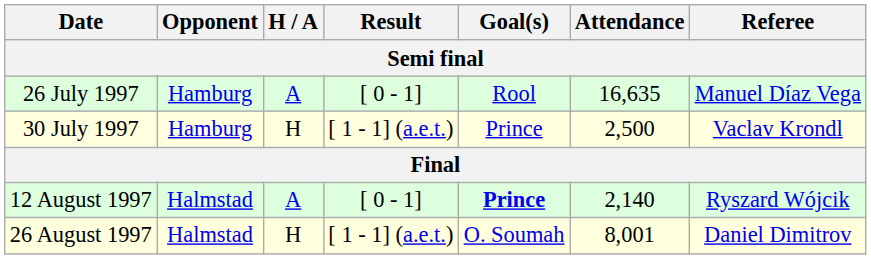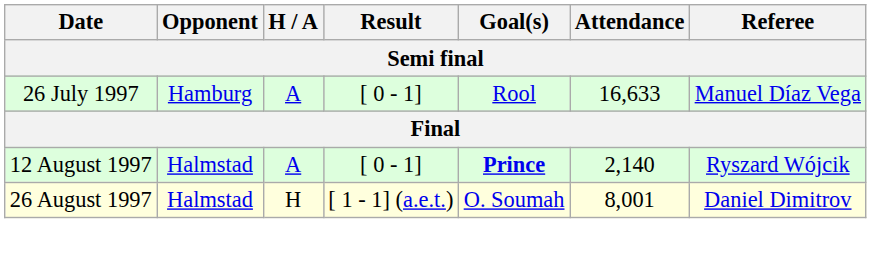26 July 1997 | Attendance: 16,635 -> 16,633
- row: 30 July 1997 | Hamburg | H | [ 1 - 1] (a.e.t.) | Prince | 2,500 | Vaclav Krondl
